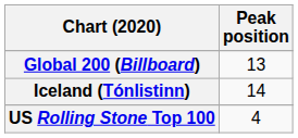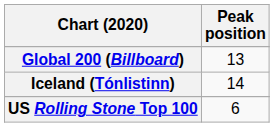US Rolling Stone Top 100 | Peak position: 4 -> 6
